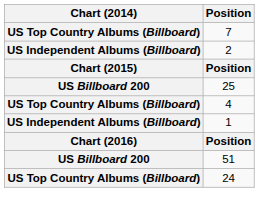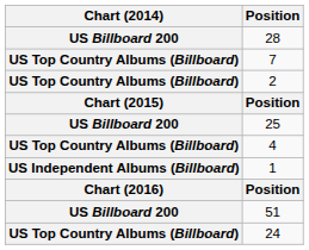+ row: US Billboard 200 | 28
2 | Chart (2014): US Independent Albums (Billboard) -> US Top Country Albums (Billboard)
